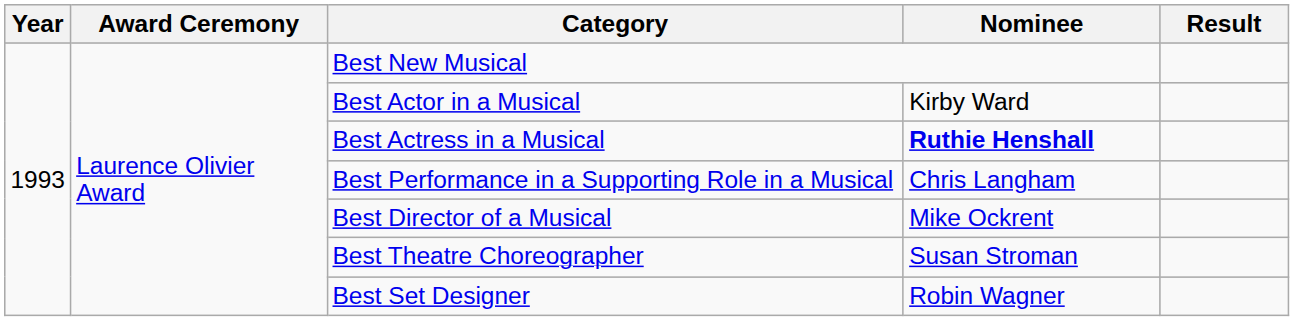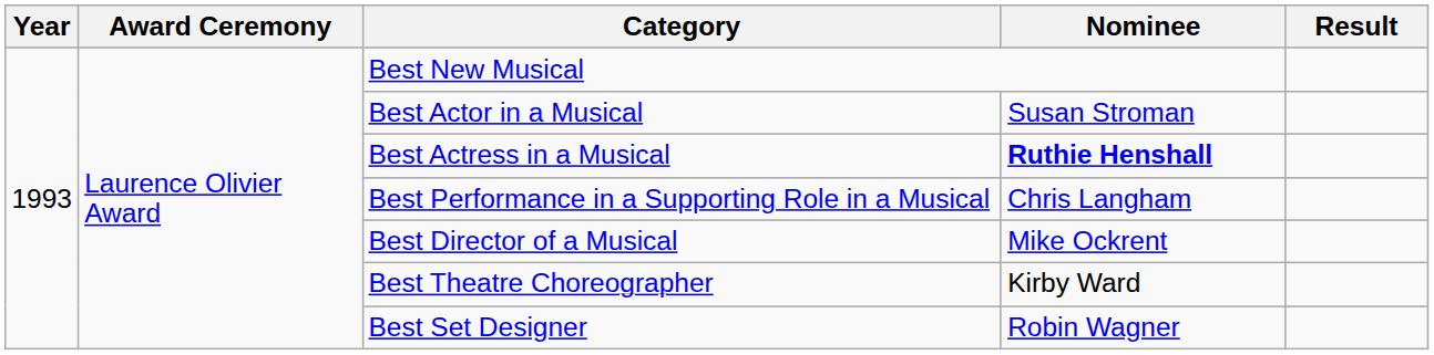Best Actor in a Musical | Nominee: Kirby Ward -> Susan Stroman
Best Theatre Choreographer | Nominee: Susan Stroman -> Kirby Ward
